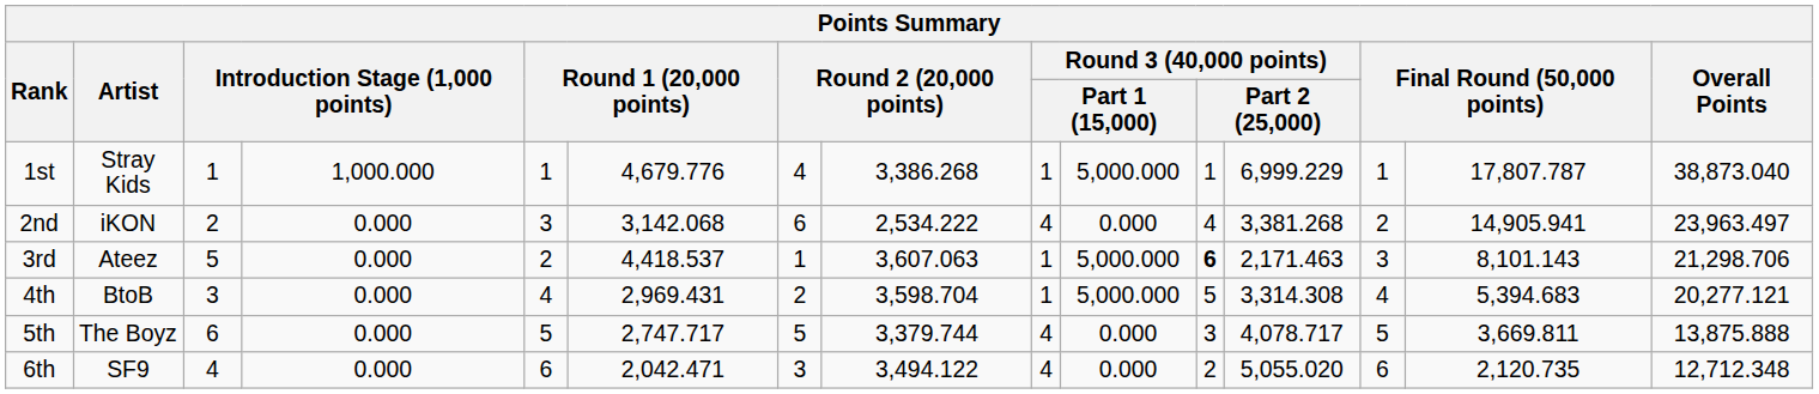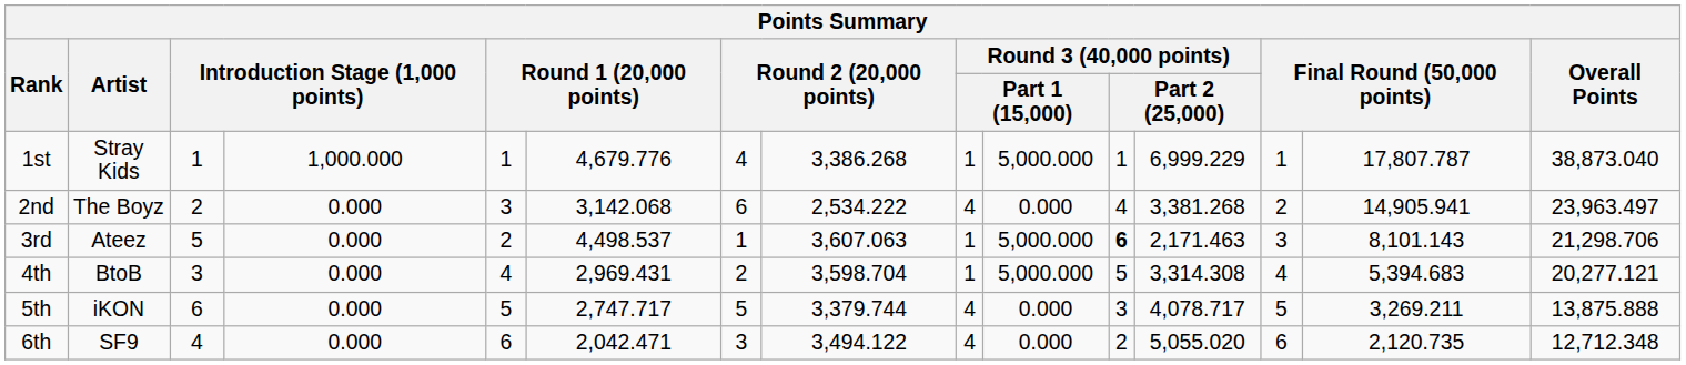2nd | Artist: iKON -> The Boyz
3rd | column 6: 4,418.537 -> 4,498.537
5th | Artist: The Boyz -> iKON
5th | column 14: 3,669.811 -> 3,269.211
